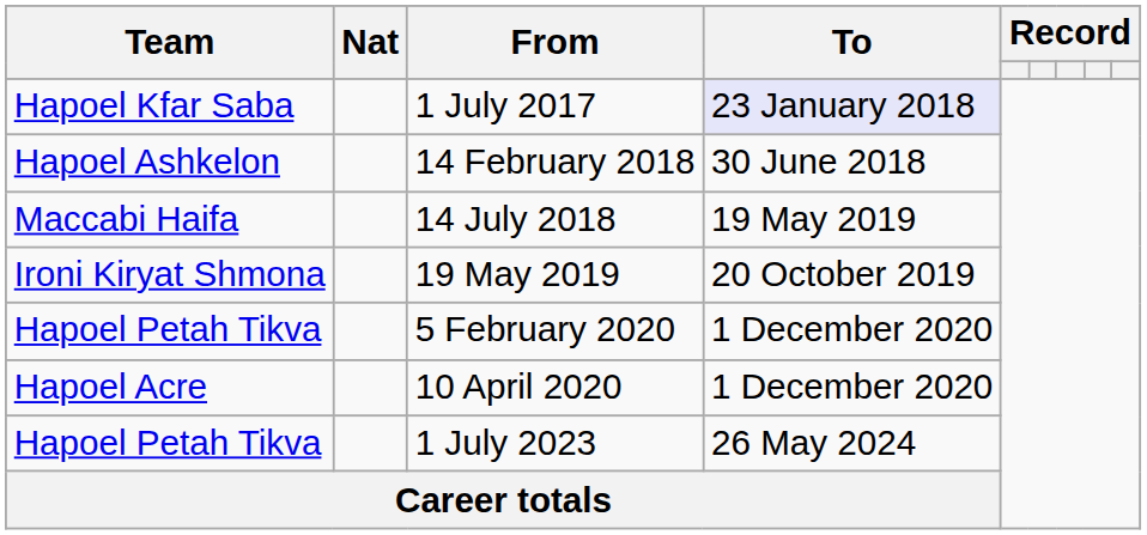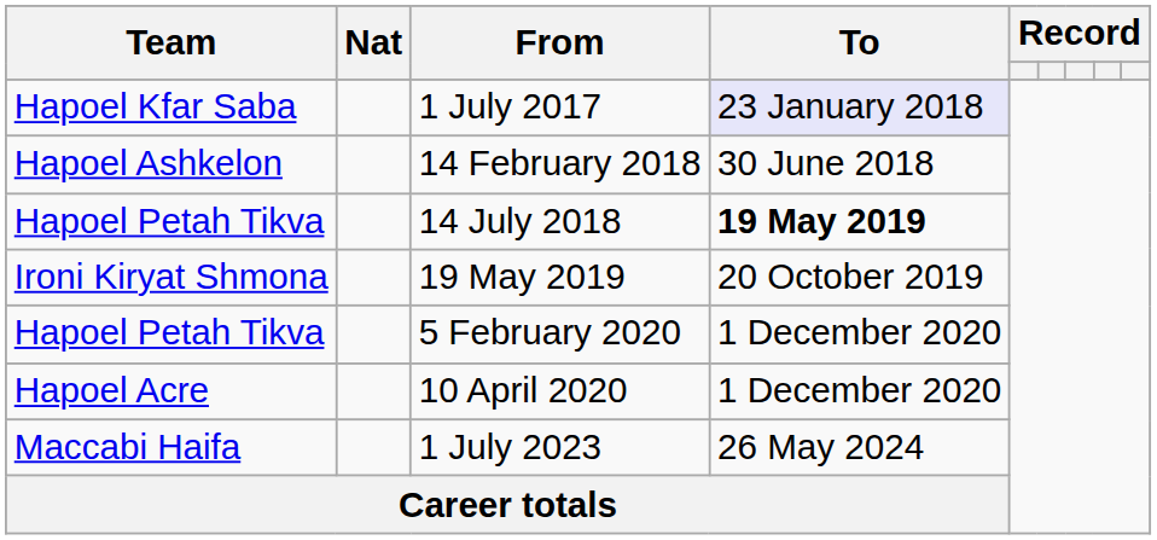14 July 2018 | Team: Maccabi Haifa -> Hapoel Petah Tikva
14 July 2018 | To: normal -> bold
1 July 2023 | Team: Hapoel Petah Tikva -> Maccabi Haifa
